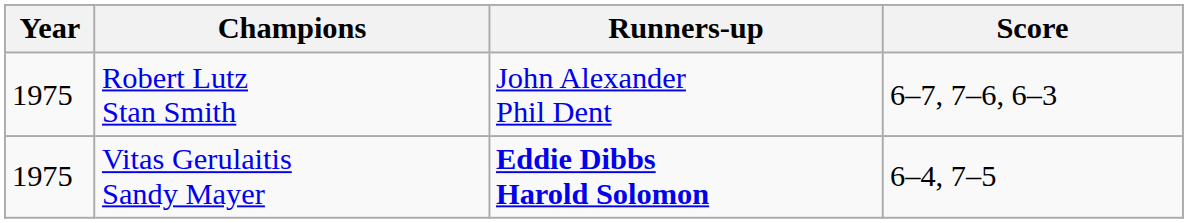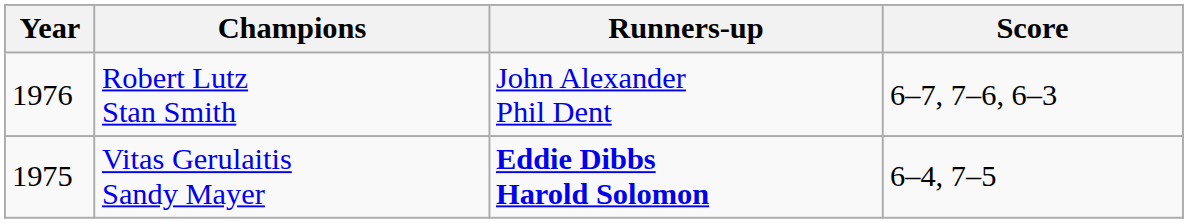Robert Lutz Stan Smith | Year: 1975 -> 1976
